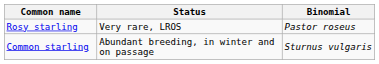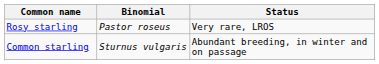columns swapped: Binomial <-> Status
